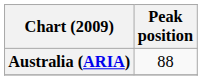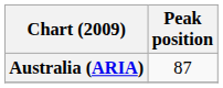Australia (ARIA) | Peak position: 88 -> 87
